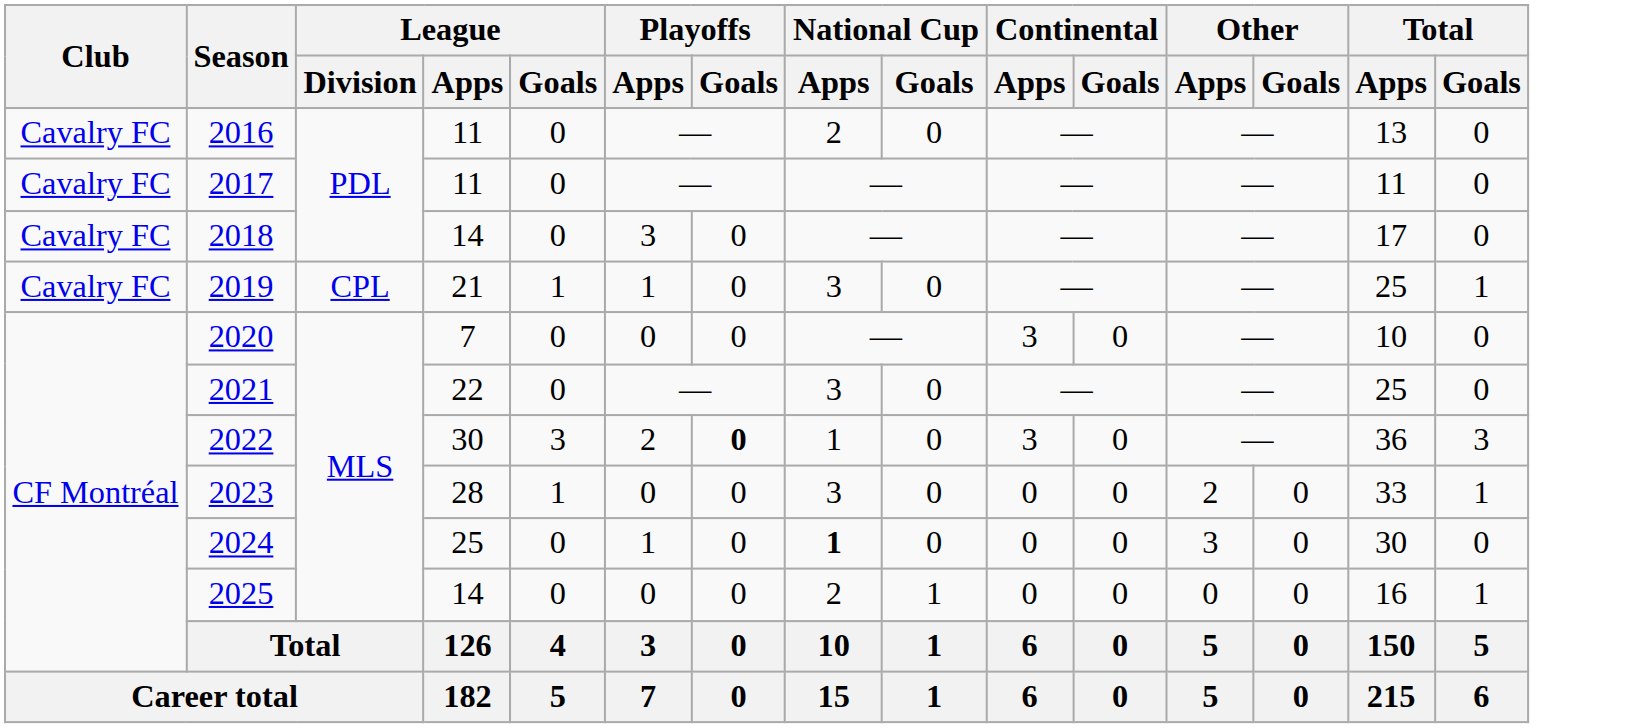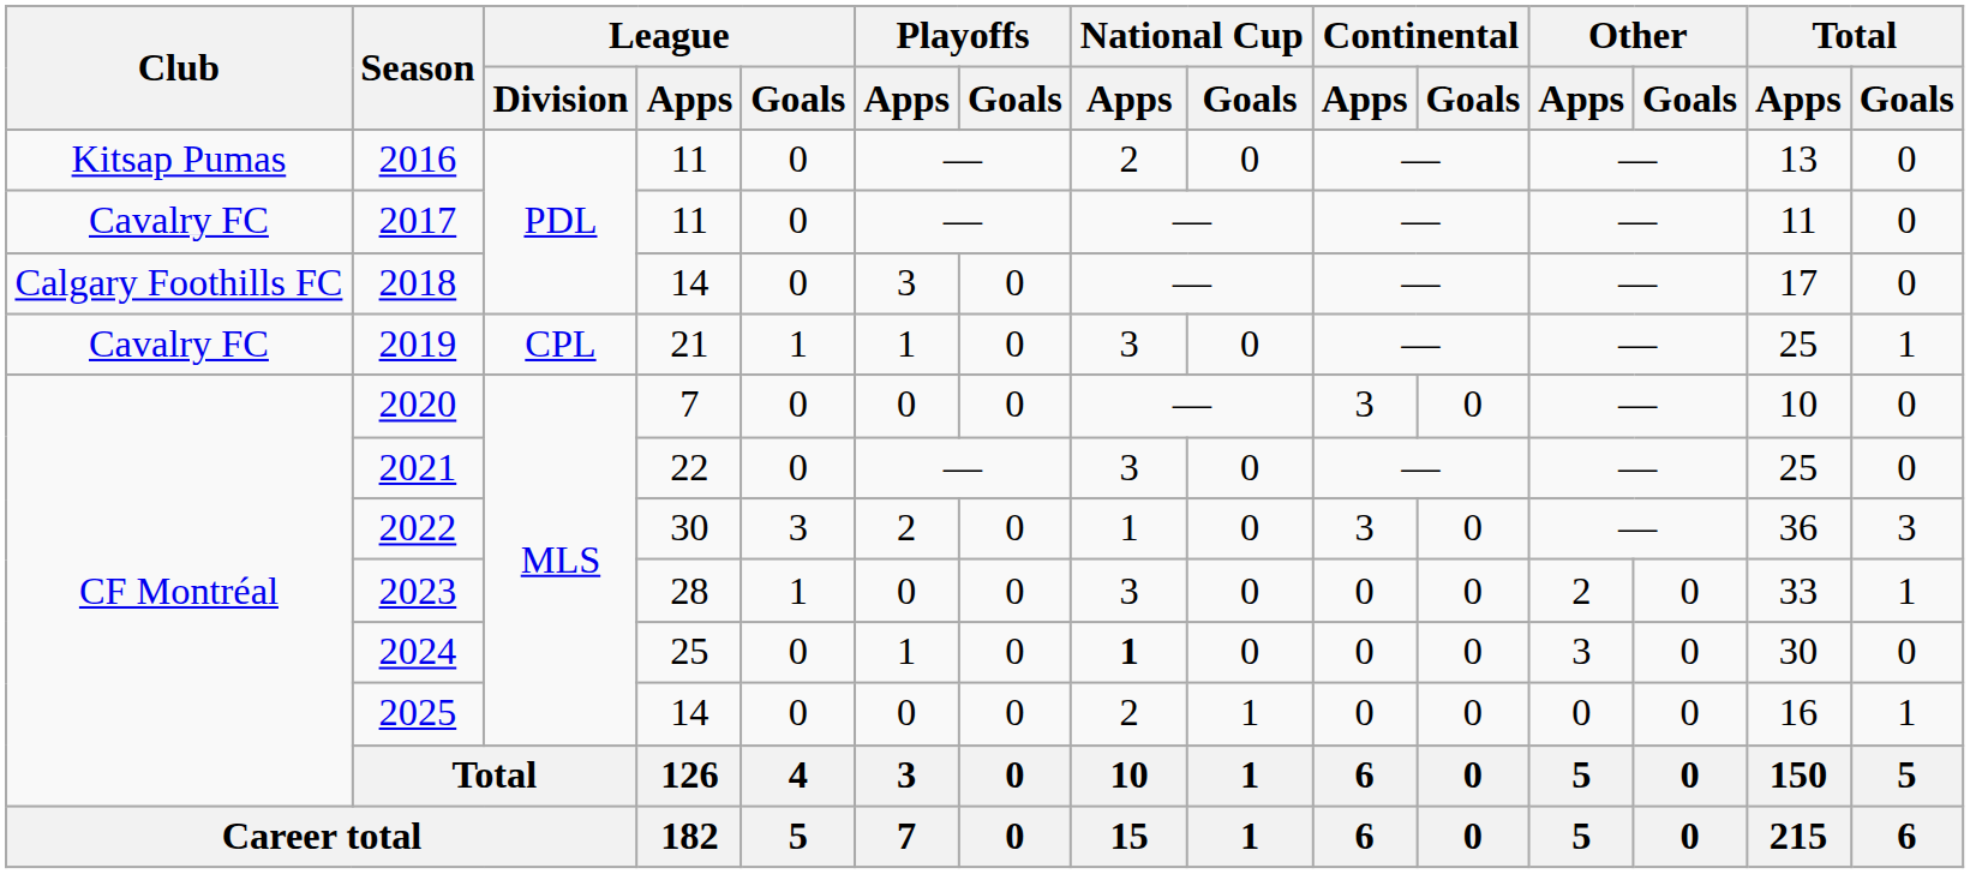2016 | Club: Cavalry FC -> Kitsap Pumas
2018 | Club: Cavalry FC -> Calgary Foothills FC
2022 | Playoffs / Goals: bold -> normal
